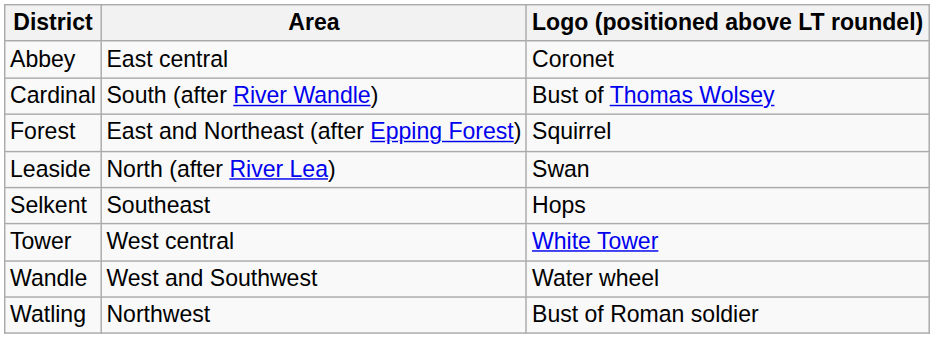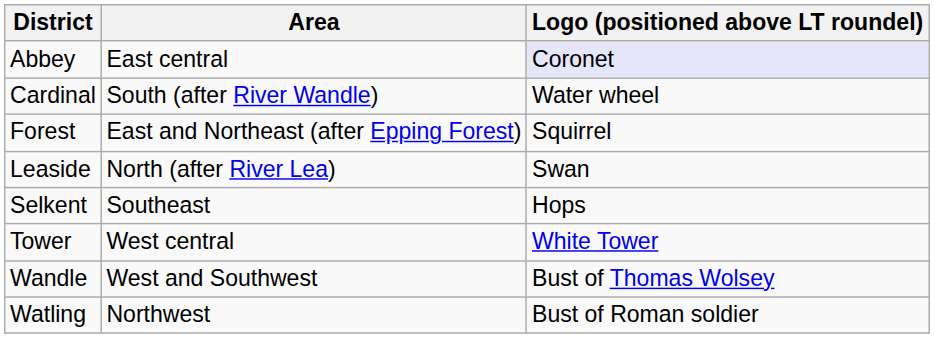Abbey | Logo (positioned above LT roundel): no background -> lavender background
Cardinal | Logo (positioned above LT roundel): Bust of Thomas Wolsey -> Water wheel
Wandle | Logo (positioned above LT roundel): Water wheel -> Bust of Thomas Wolsey
